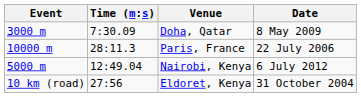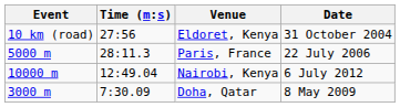rows swapped: Doha, Qatar <-> Eldoret, Kenya
Paris, France | Event: 10000 m -> 5000 m
Nairobi, Kenya | Event: 5000 m -> 10000 m
